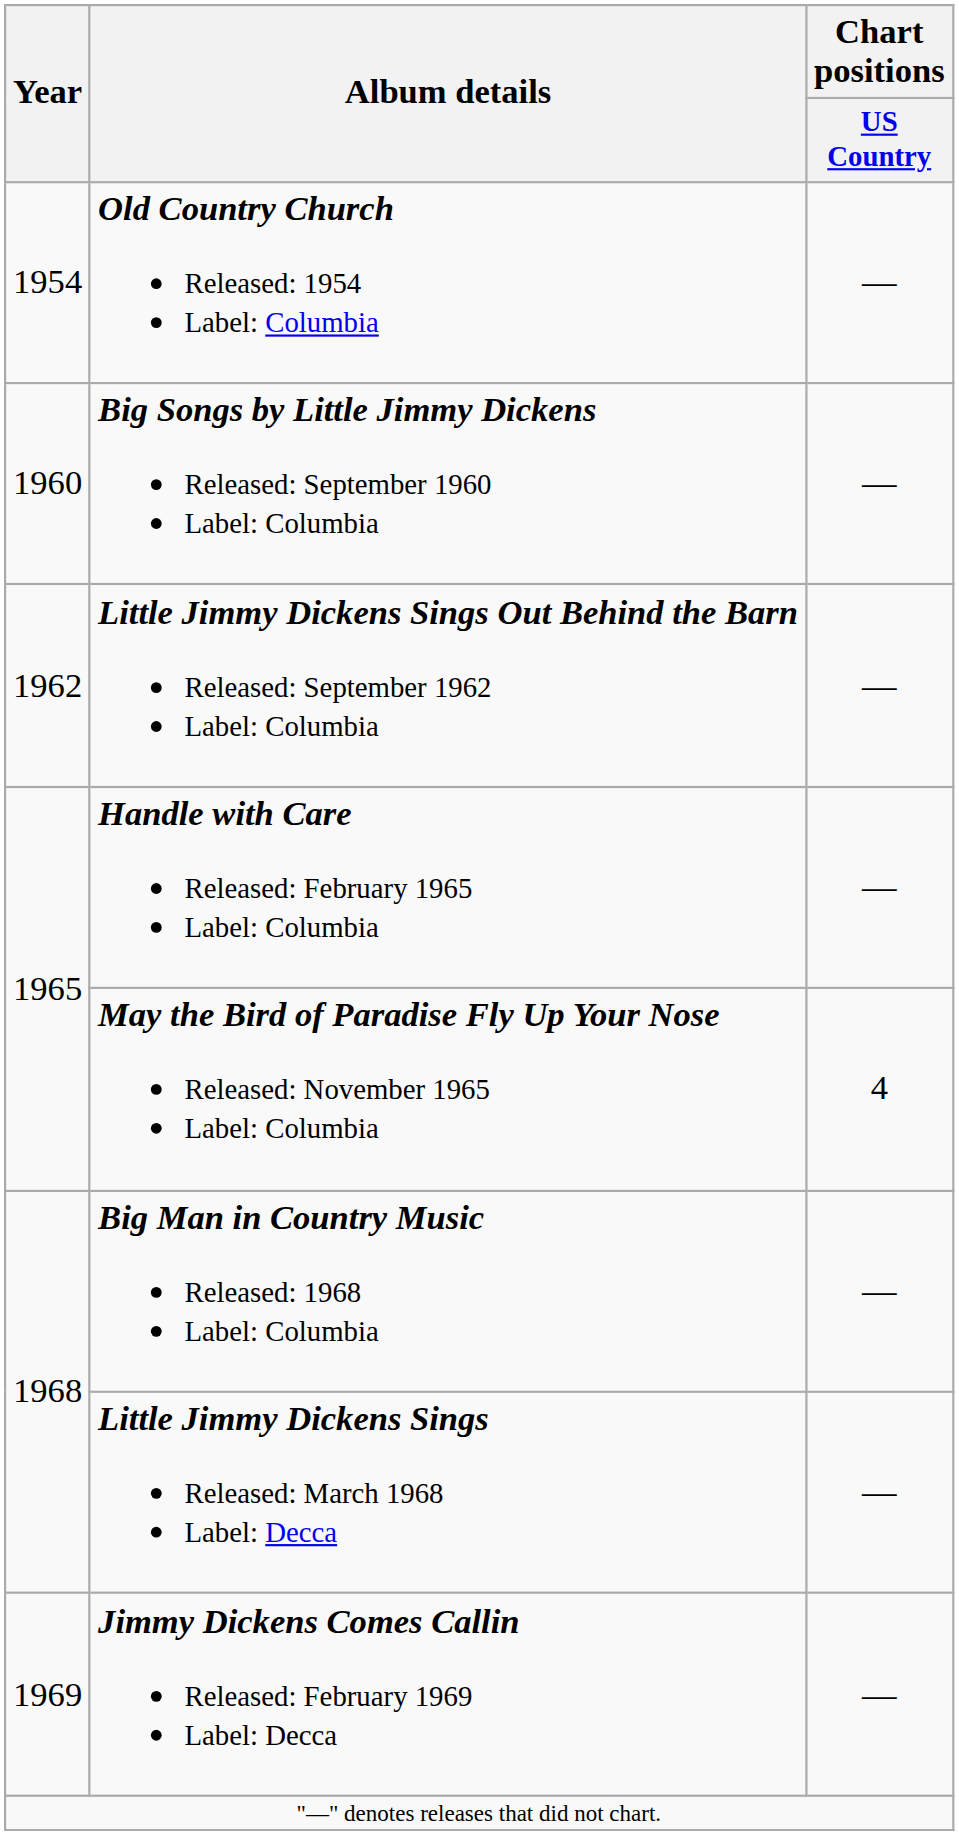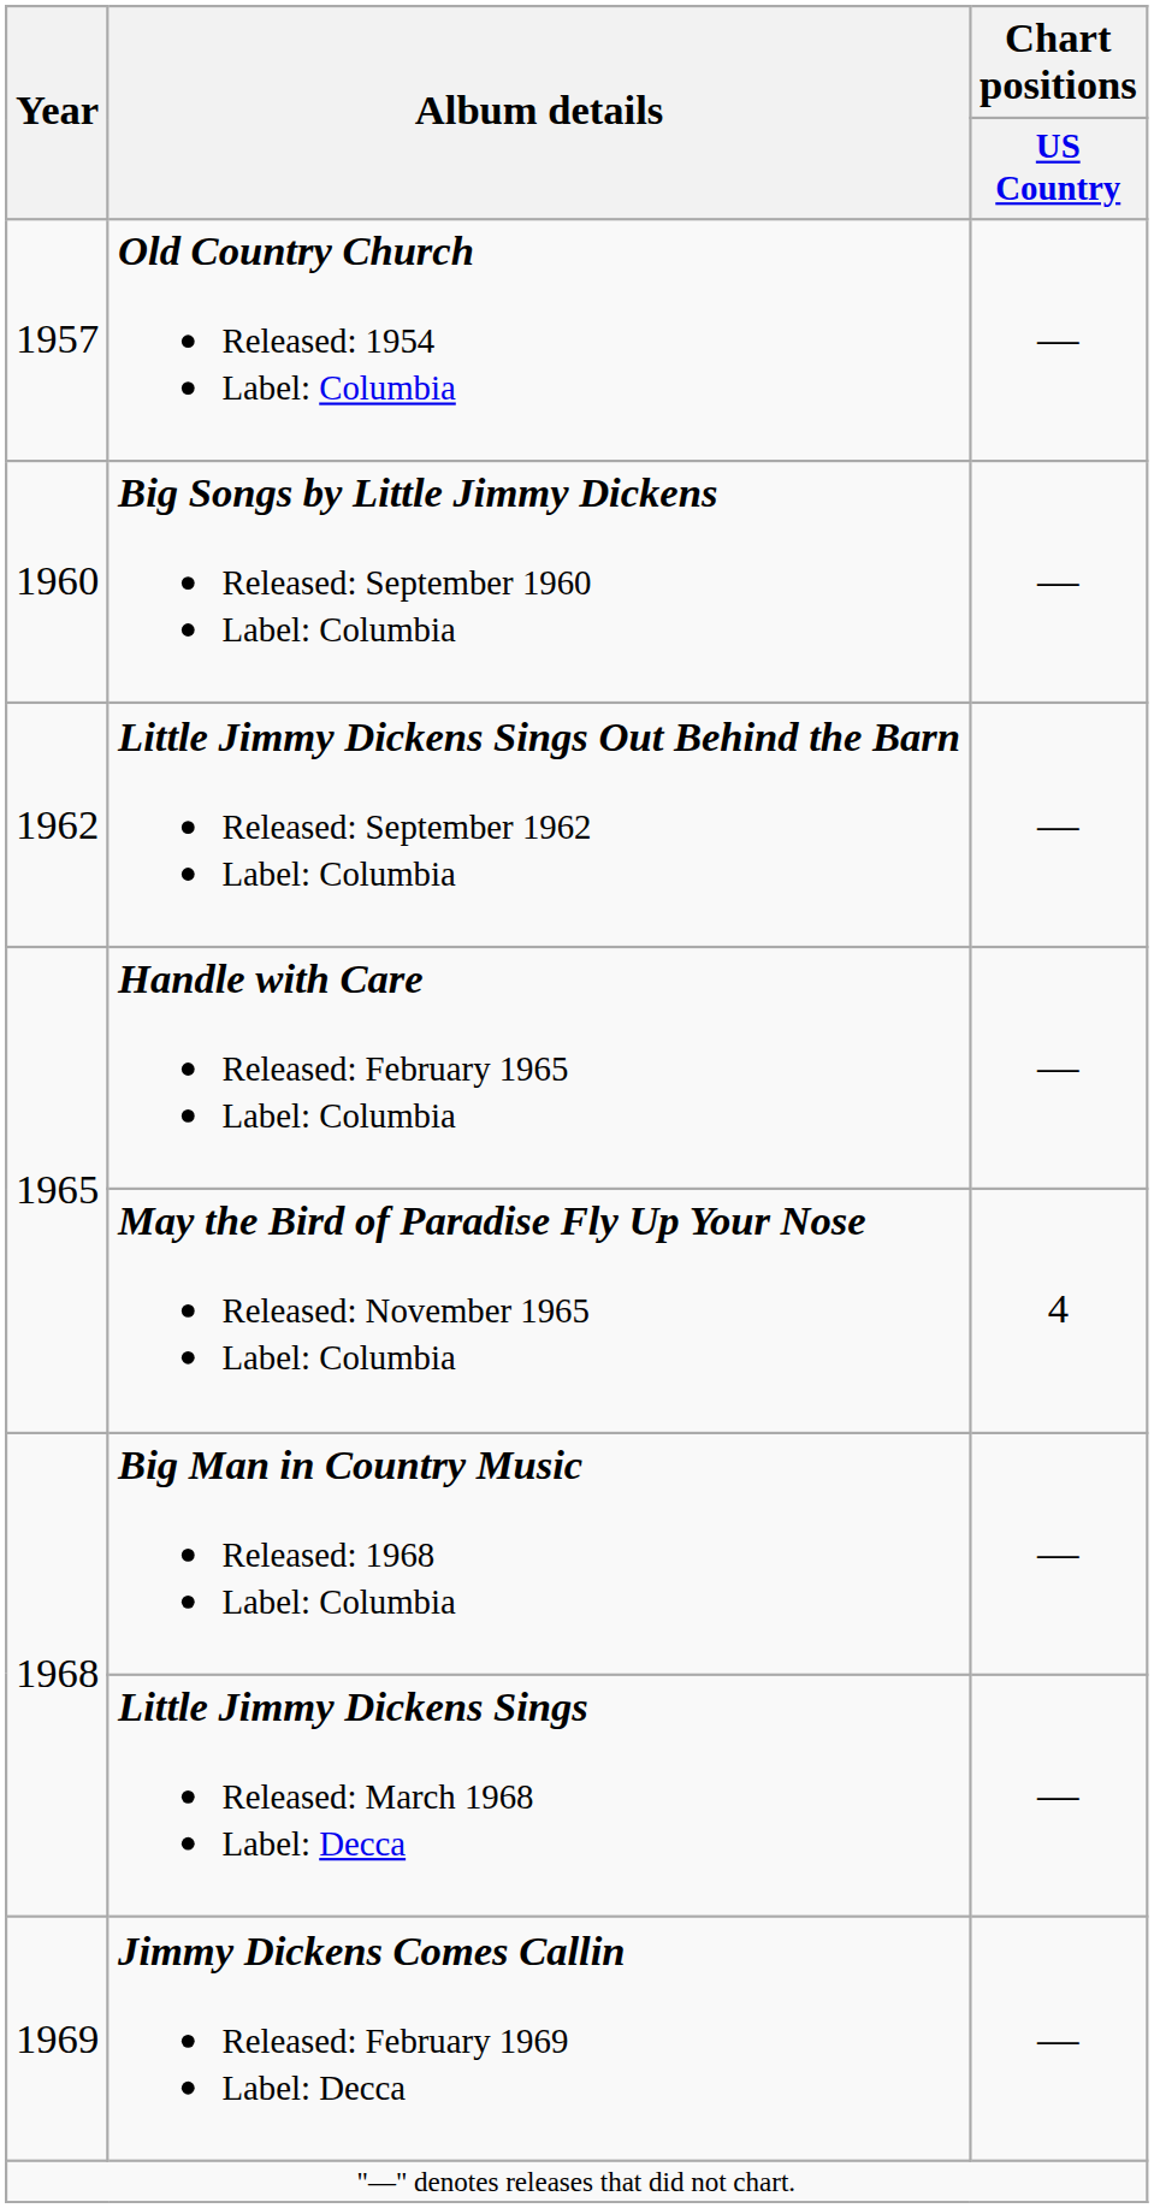Old Country Church Released: 1954 Label: Columbia | Year: 1954 -> 1957
